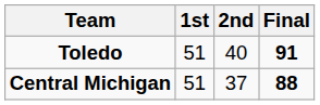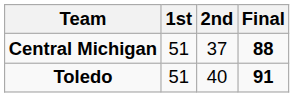rows swapped: Toledo <-> Central Michigan
